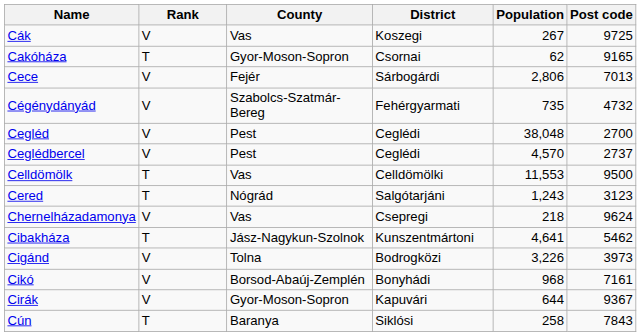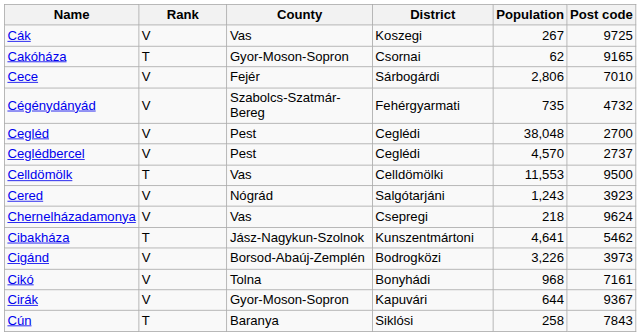Cece | Post code: 7013 -> 7010
Cered | Rank: T -> V
Cered | Post code: 3123 -> 3923
Cigánd | County: Tolna -> Borsod-Abaúj-Zemplén
Cikó | County: Borsod-Abaúj-Zemplén -> Tolna
